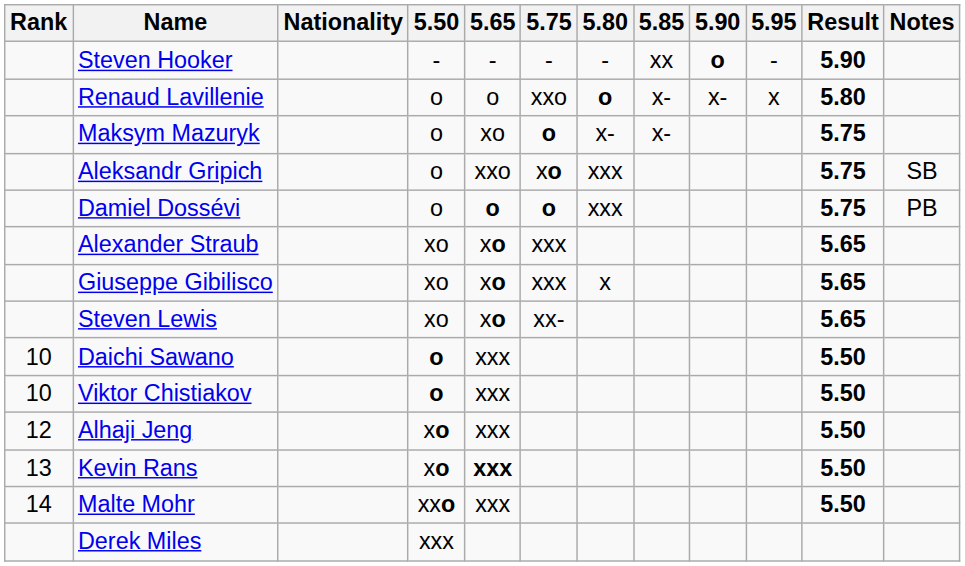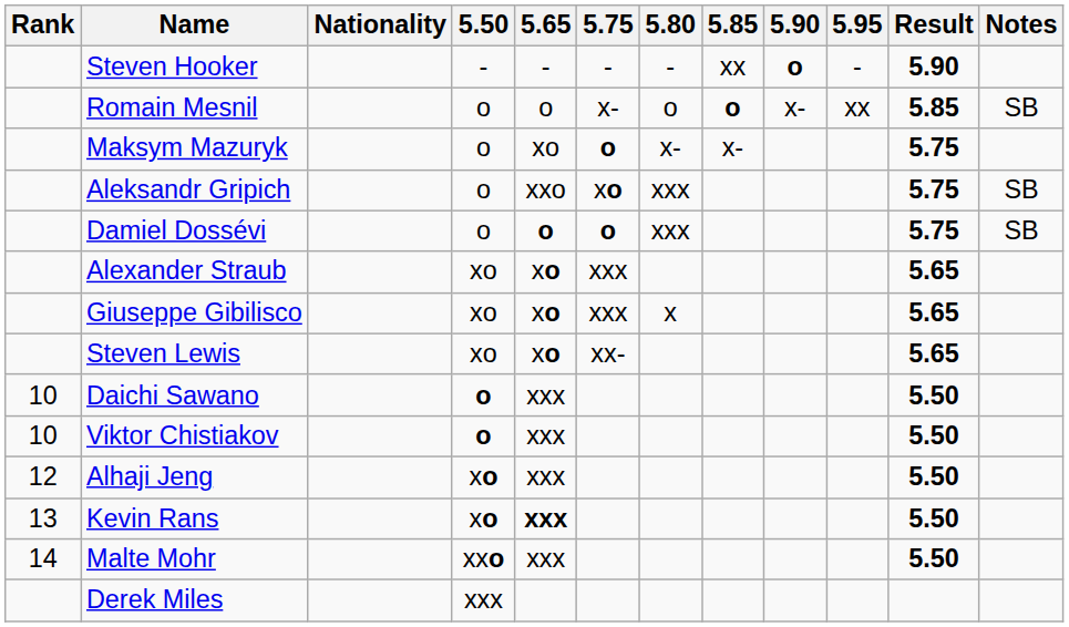+ row: Romain Mesnil | o | o | x- | o | o | x- | xx | 5.85 | SB
- row: Renaud Lavillenie | o | o | xxo | o | x- | x- | x | 5.80
Damiel Dossévi | Notes: PB -> SB
